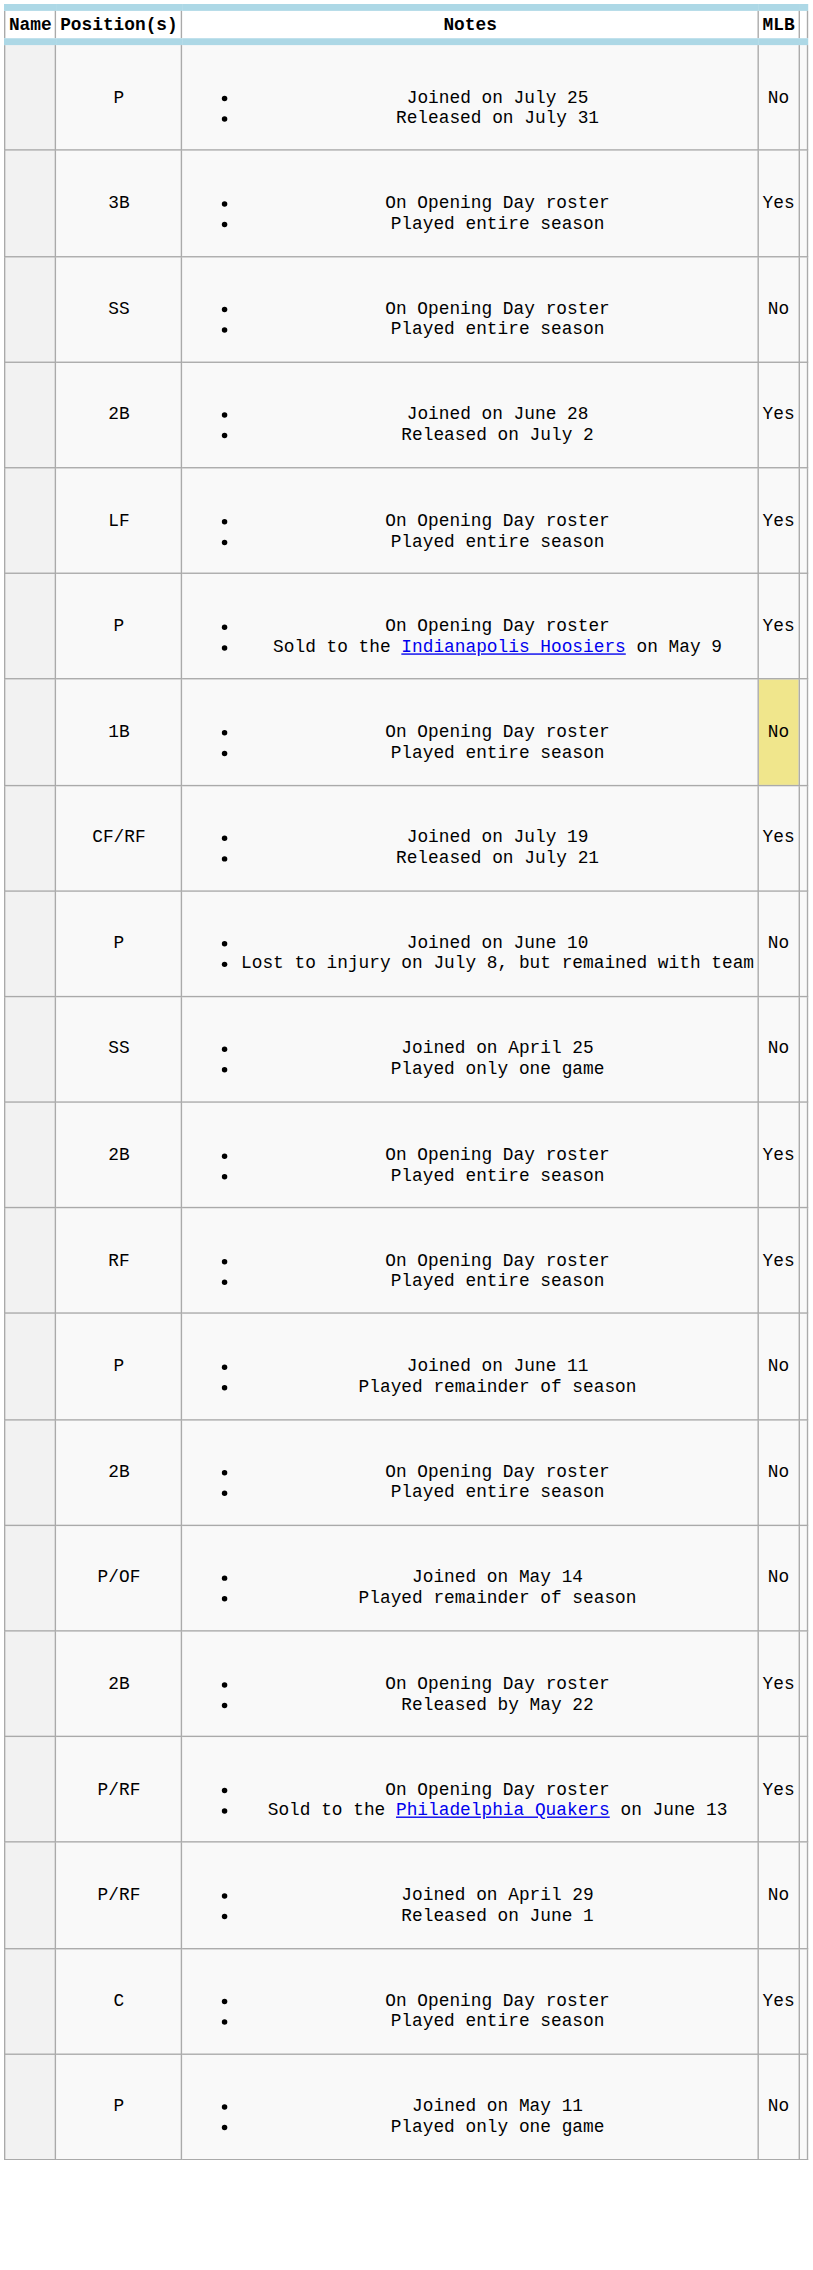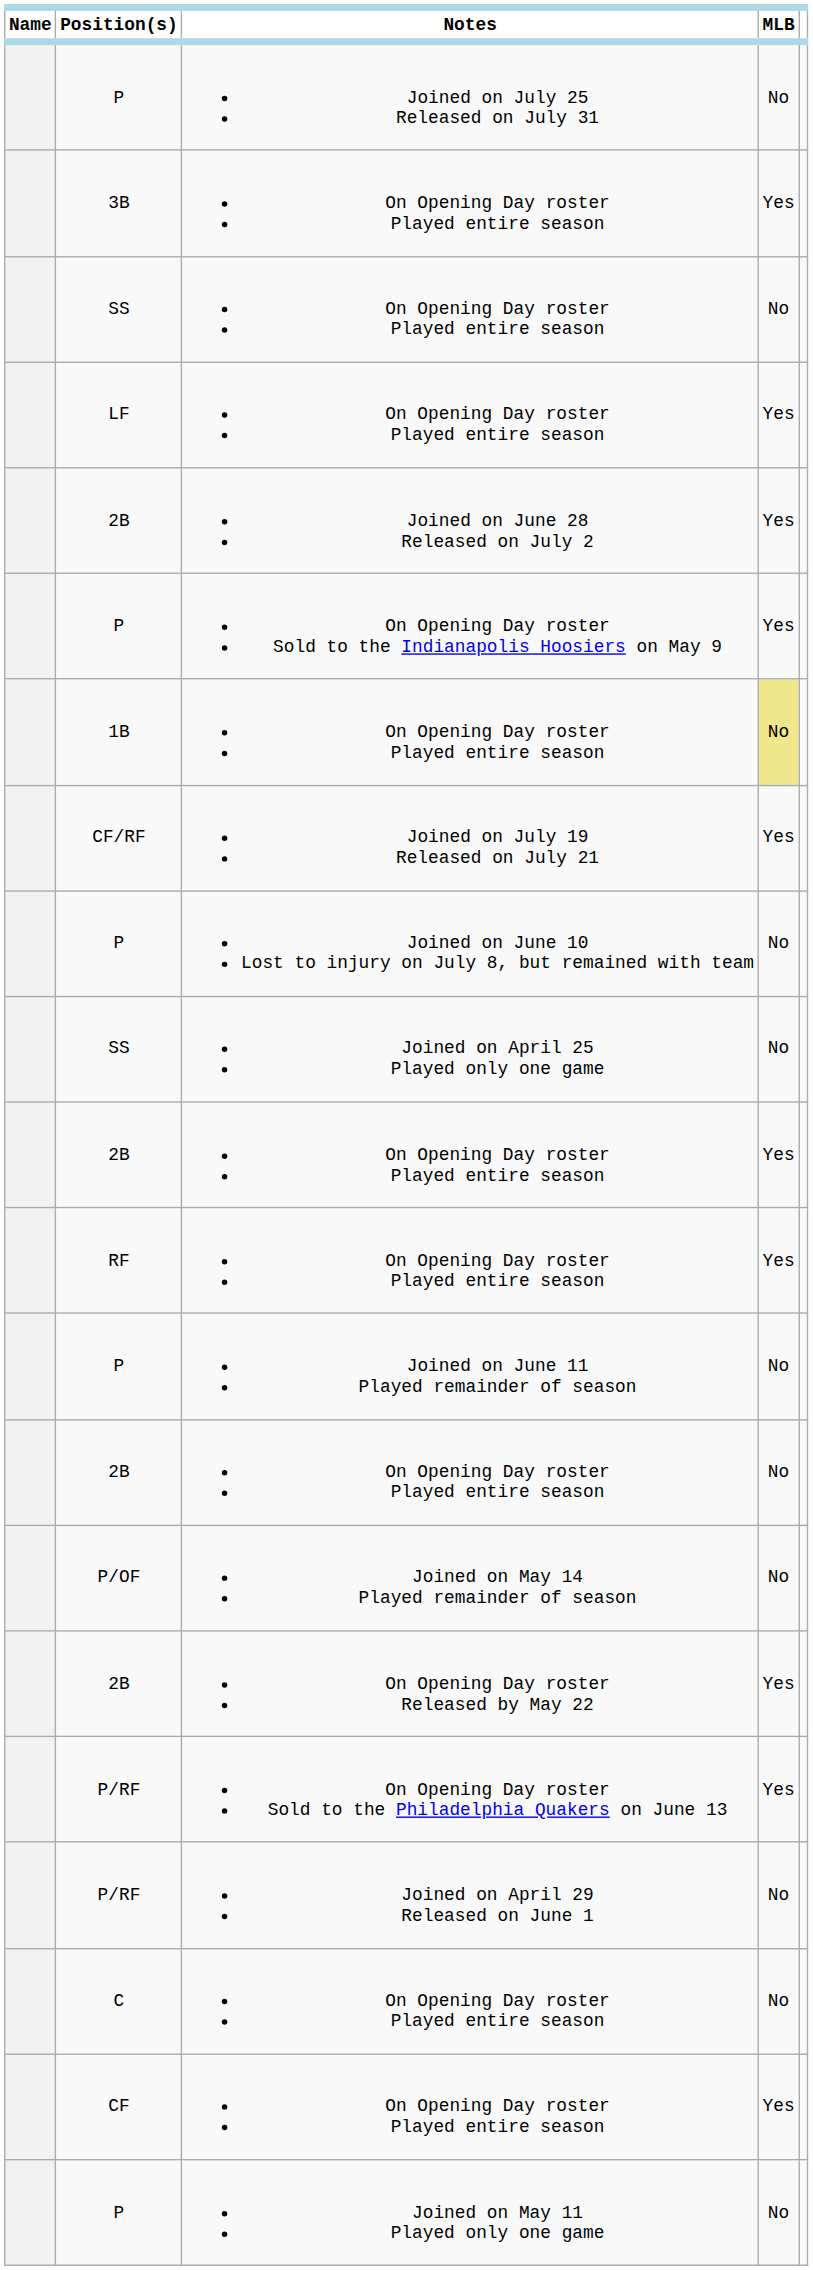rows swapped: Joined on June 28 Released on July 2 <-> LF / On Opening Day roster Played entire season
C / On Opening Day roster Played entire season | MLB: Yes -> No
+ row: CF | On Opening Day roster Played entire season | Yes
